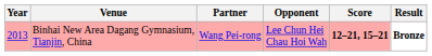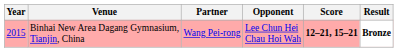Binhai New Area Dagang Gymnasium, Tianjin, China | Year: 2013 -> 2015
